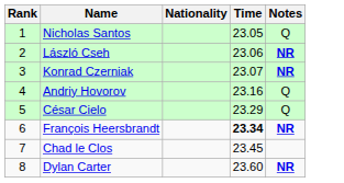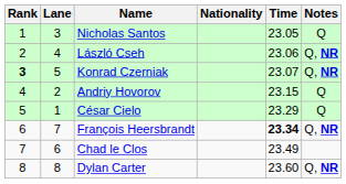+ column: Lane | 3 | 4 | 5 | 2 | 1 | 7 | 6 | 8
László Cseh | Notes: NR -> Q, NR
Konrad Czerniak | Rank: normal -> bold
Konrad Czerniak | Notes: NR -> Q, NR
Andriy Hovorov | Time: 23.16 -> 23.15
François Heersbrandt | Notes: NR -> Q, NR
Chad le Clos | Time: 23.45 -> 23.49
Dylan Carter | Notes: NR -> Q, NR
